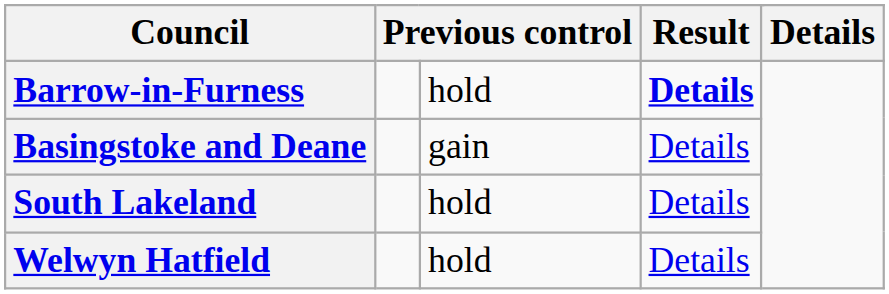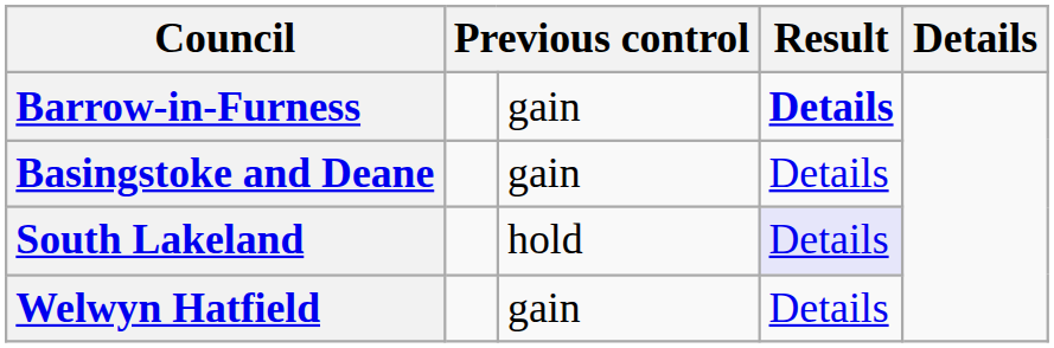Barrow-in-Furness | column 3: hold -> gain
South Lakeland | column 4: no background -> lavender background
Welwyn Hatfield | column 3: hold -> gain
